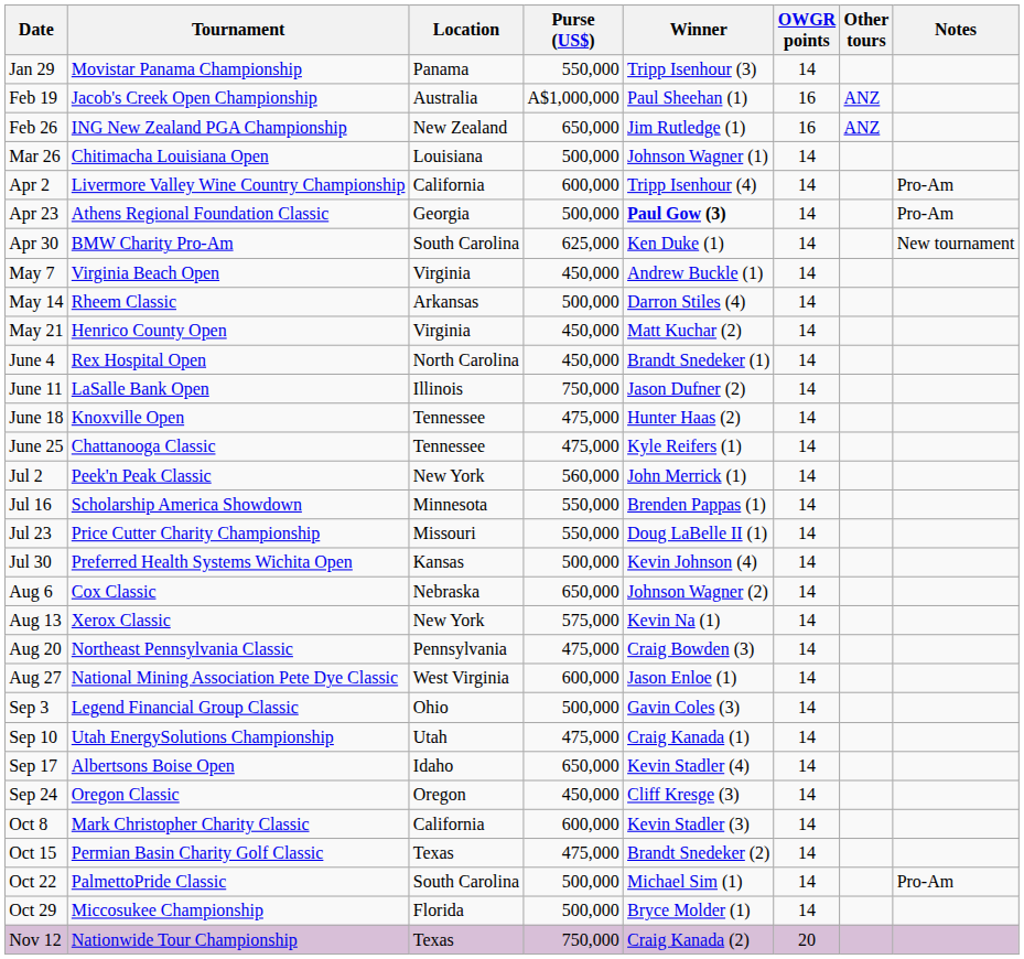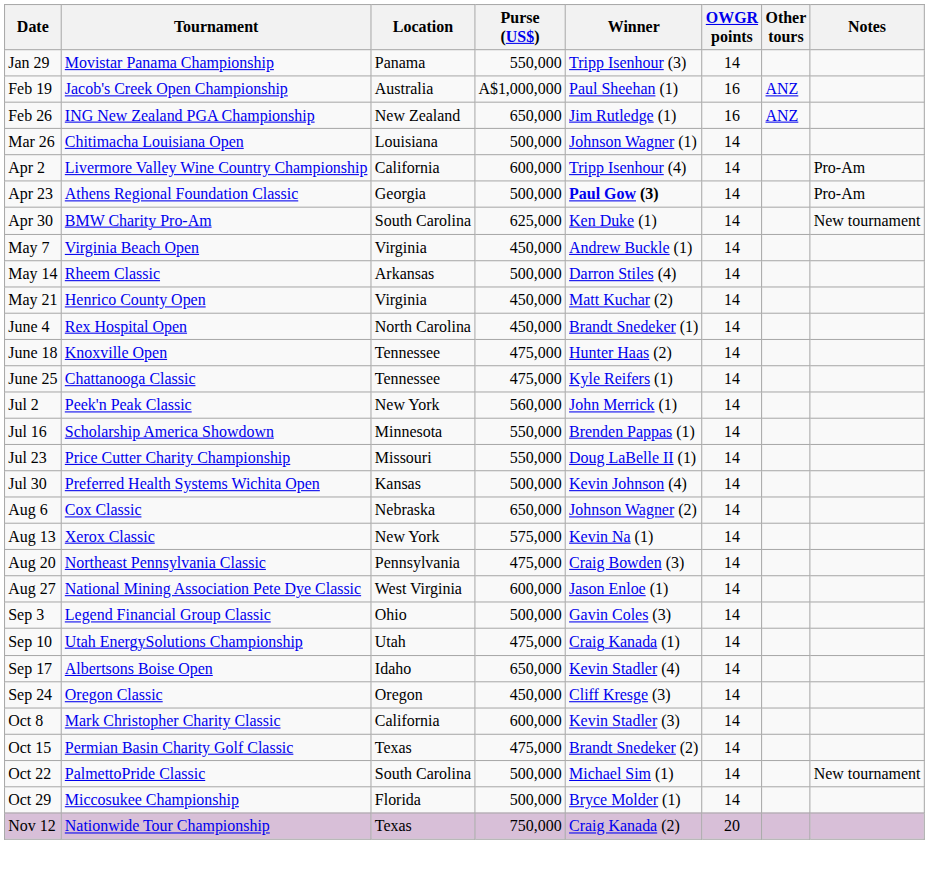- row: June 11 | LaSalle Bank Open | Illinois | 750,000 | Jason Dufner (2) | 14
Oct 22 | Notes: Pro-Am -> New tournament
